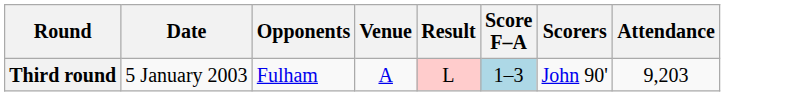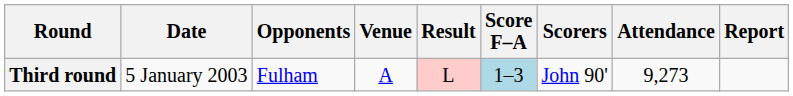+ column: Report
Third round | Attendance: 9,203 -> 9,273
